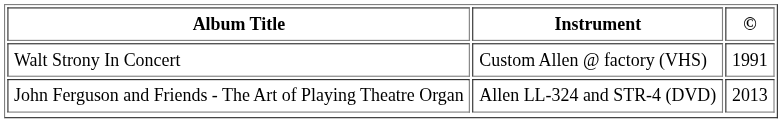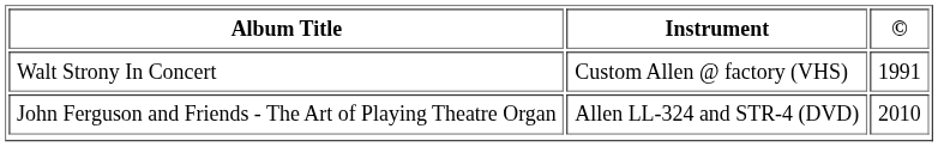John Ferguson and Friends - The Art of Playing Theatre Organ | ©: 2013 -> 2010
